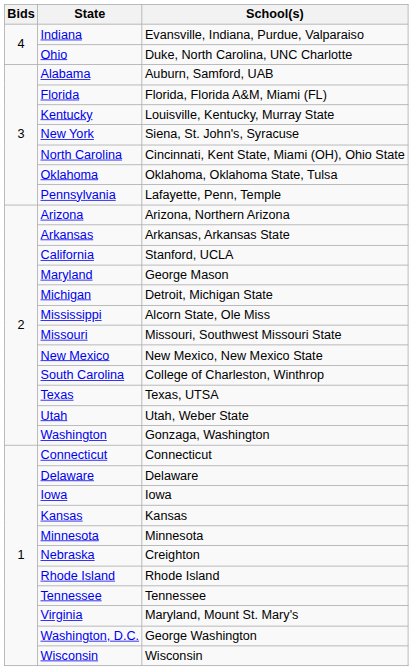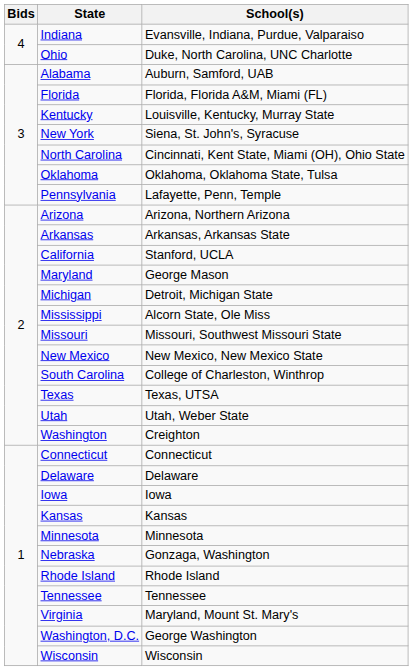Washington | School(s): Gonzaga, Washington -> Creighton
Nebraska | School(s): Creighton -> Gonzaga, Washington
